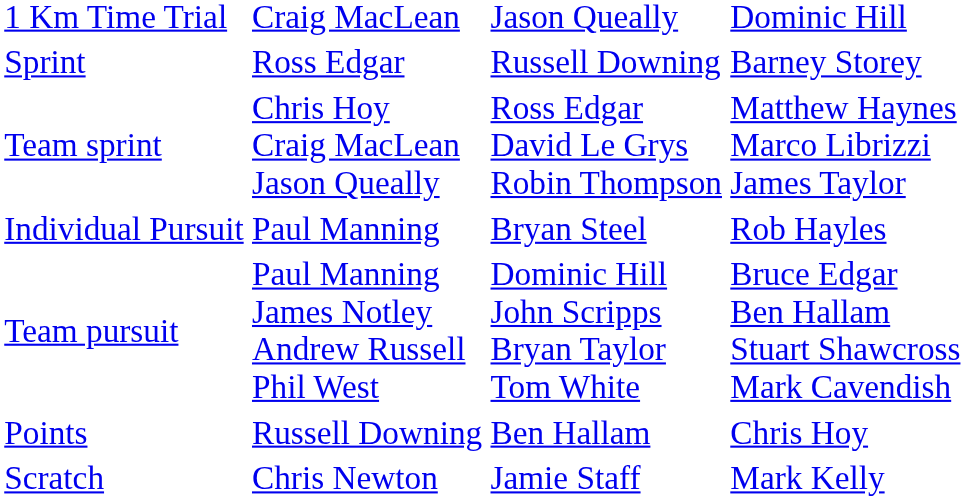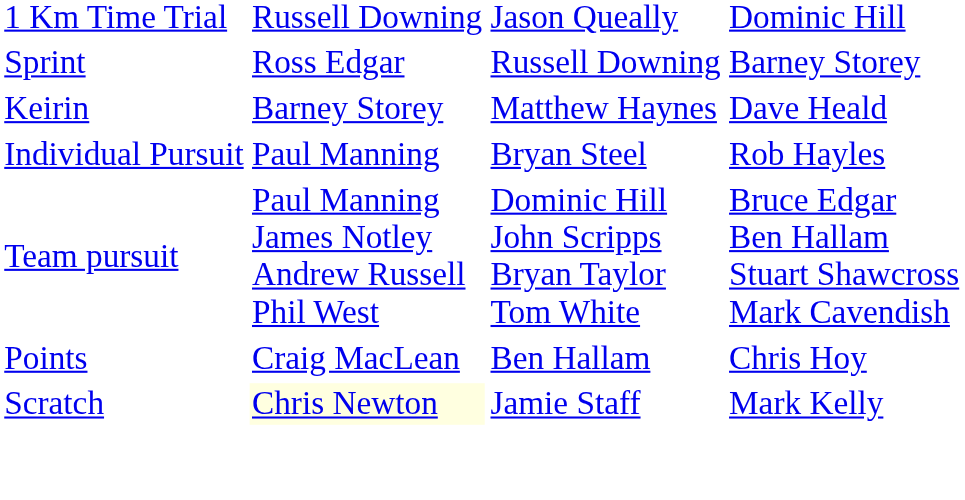1 Km Time Trial | column 2: Craig MacLean -> Russell Downing
+ row: Keirin | Barney Storey | Matthew Haynes | Dave Heald
- row: Team sprint | Chris Hoy Craig MacLean Jason Queally | Ross Edgar David Le Grys Robin Thompson | Matthew Haynes Marco Librizzi James Taylor
Points | column 2: Russell Downing -> Craig MacLean
Scratch | column 2: no background -> lightyellow background
